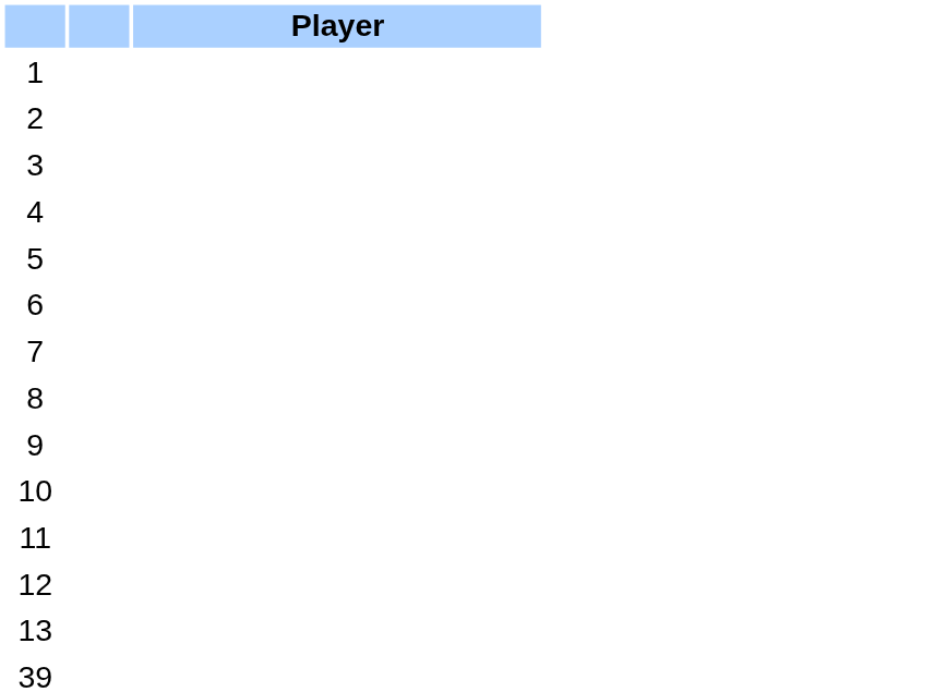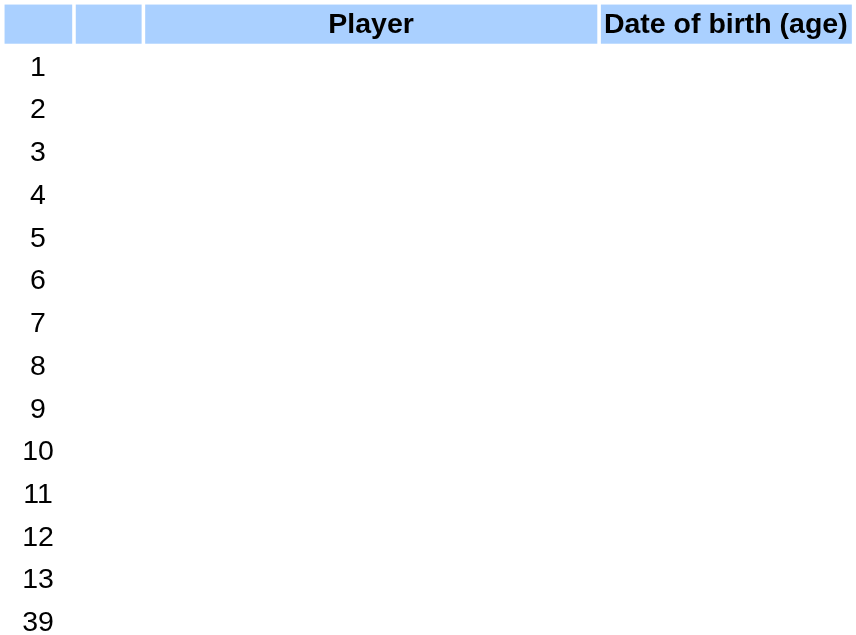+ column: Date of birth (age)
